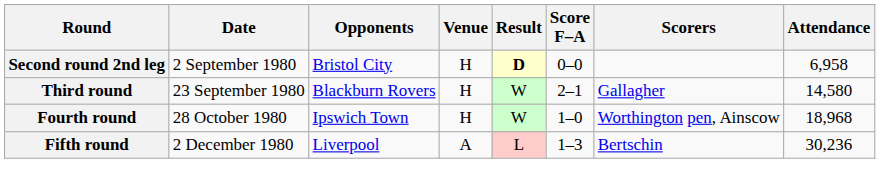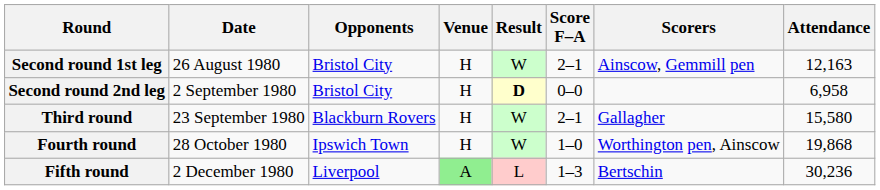+ row: Second round 1st leg | 26 August 1980 | Bristol City | H | W | 2–1 | Ainscow, Gemmill pen | 12,163
Third round | Attendance: 14,580 -> 15,580
Fourth round | Attendance: 18,968 -> 19,868
Fifth round | Venue: no background -> lightgreen background
